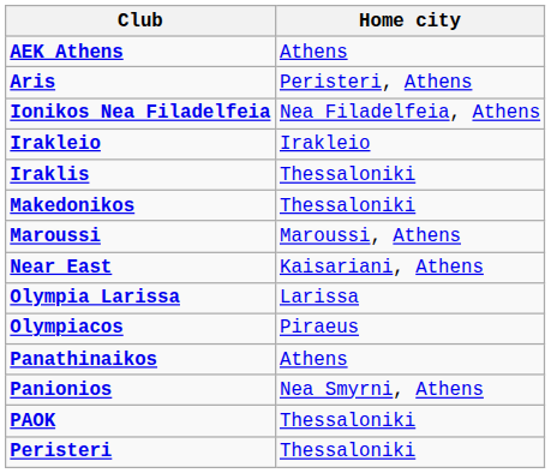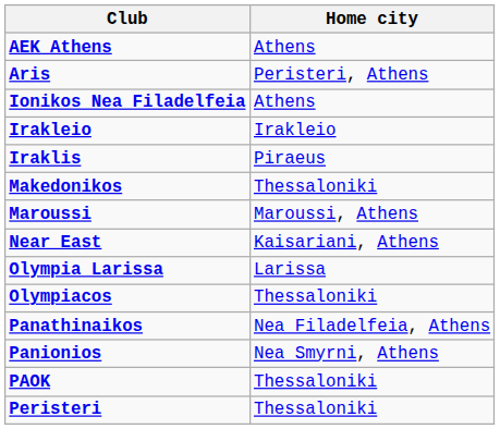Ionikos Nea Filadelfeia | Home city: Nea Filadelfeia, Athens -> Athens
Iraklis | Home city: Thessaloniki -> Piraeus
Olympiacos | Home city: Piraeus -> Thessaloniki
Panathinaikos | Home city: Athens -> Nea Filadelfeia, Athens
